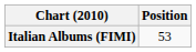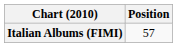Italian Albums (FIMI) | Position: 53 -> 57
